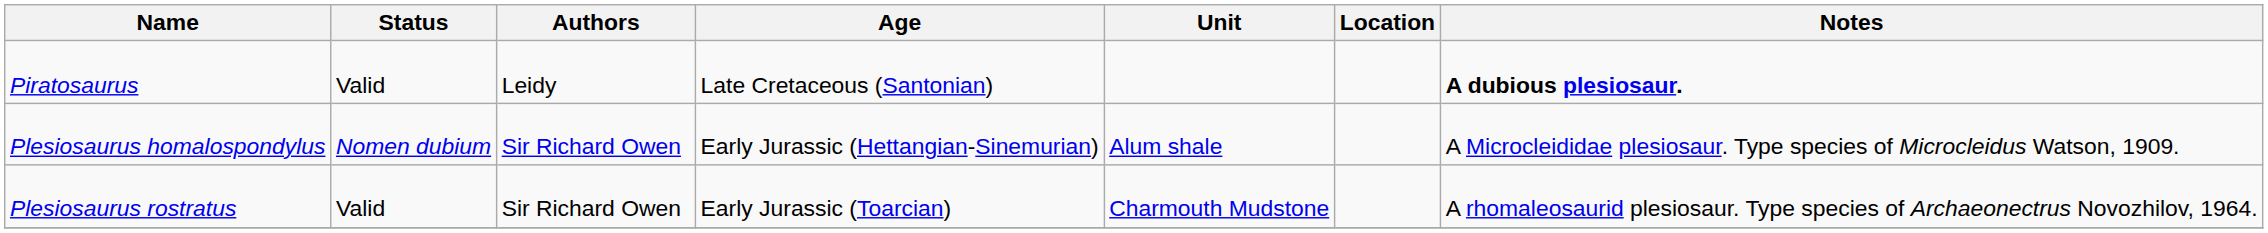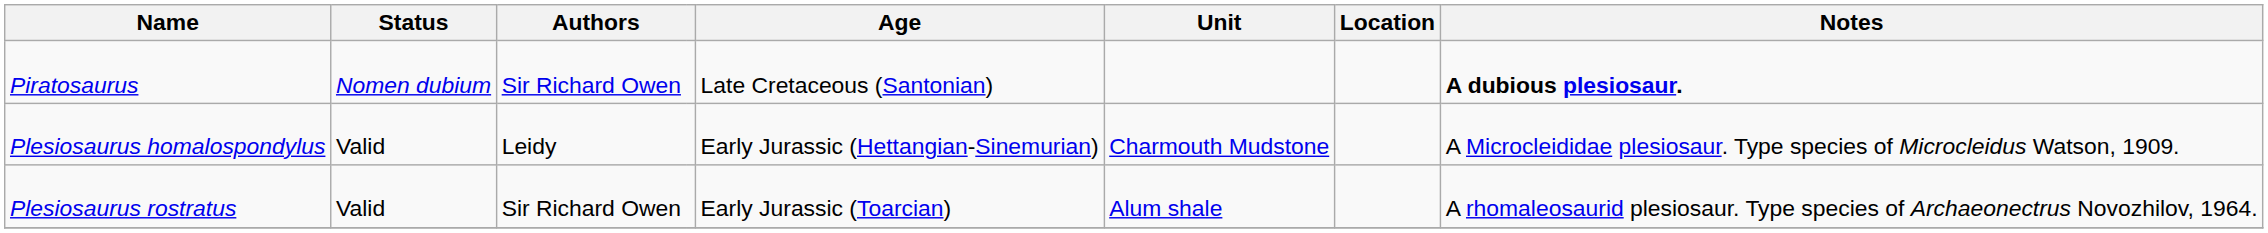Piratosaurus | Status: Valid -> Nomen dubium
Piratosaurus | column 3: Leidy -> Sir Richard Owen
Plesiosaurus homalospondylus | Status: Nomen dubium -> Valid
Plesiosaurus homalospondylus | column 3: Sir Richard Owen -> Leidy
Plesiosaurus homalospondylus | Unit: Alum shale -> Charmouth Mudstone
Plesiosaurus rostratus | Unit: Charmouth Mudstone -> Alum shale
